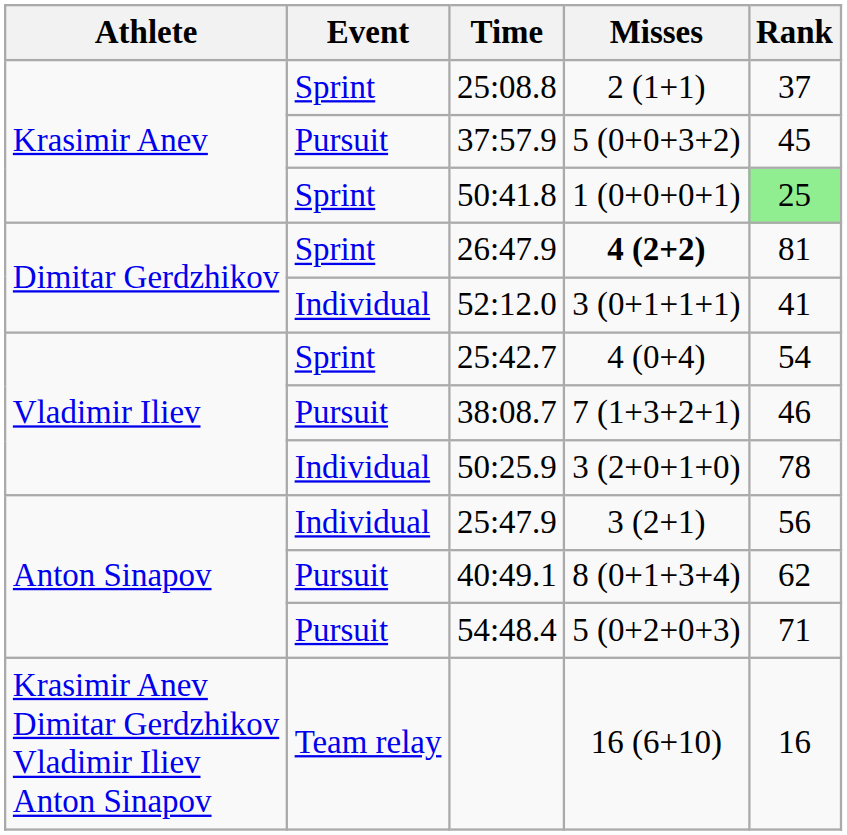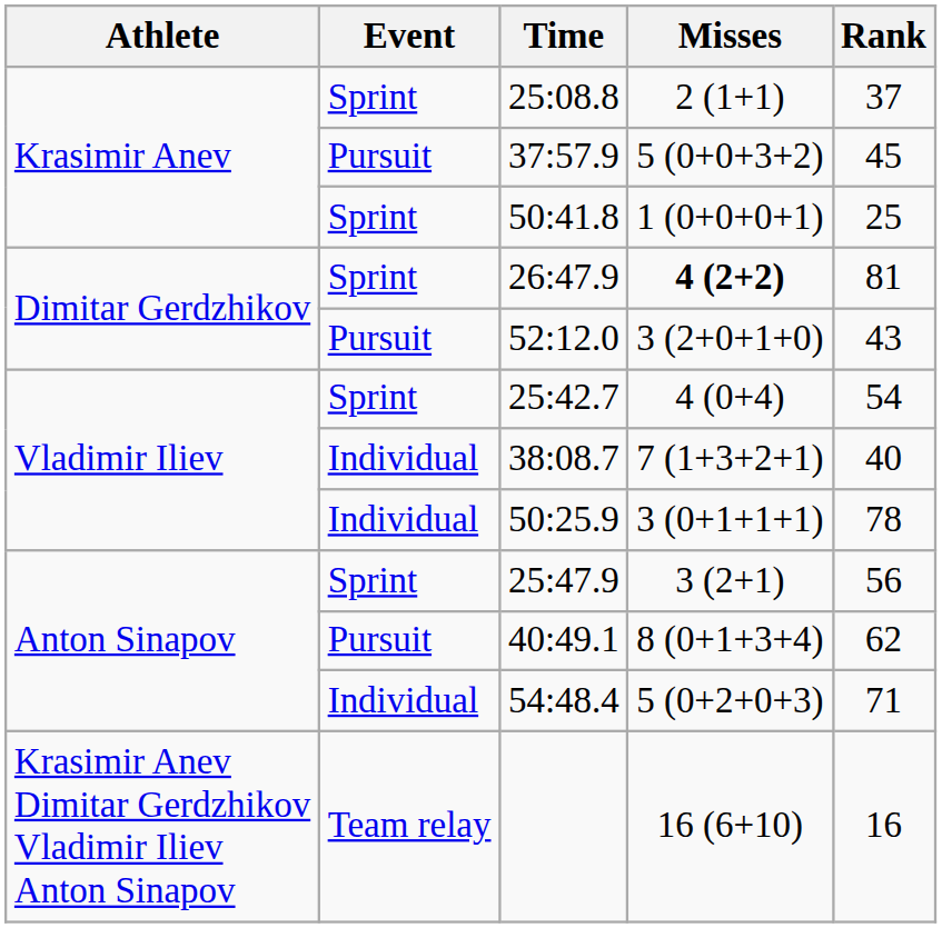50:41.8 | Rank: lightgreen background -> no background
52:12.0 | Event: Individual -> Pursuit
52:12.0 | Misses: 3 (0+1+1+1) -> 3 (2+0+1+0)
52:12.0 | Rank: 41 -> 43
38:08.7 | Event: Pursuit -> Individual
38:08.7 | Rank: 46 -> 40
50:25.9 | Misses: 3 (2+0+1+0) -> 3 (0+1+1+1)
25:47.9 | Event: Individual -> Sprint
54:48.4 | Event: Pursuit -> Individual
